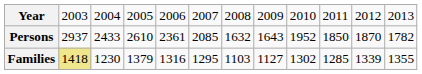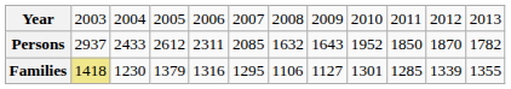Persons | column 4: 2610 -> 2612
Persons | column 5: 2361 -> 2311
Families | column 7: 1103 -> 1106
Families | column 9: 1302 -> 1301
